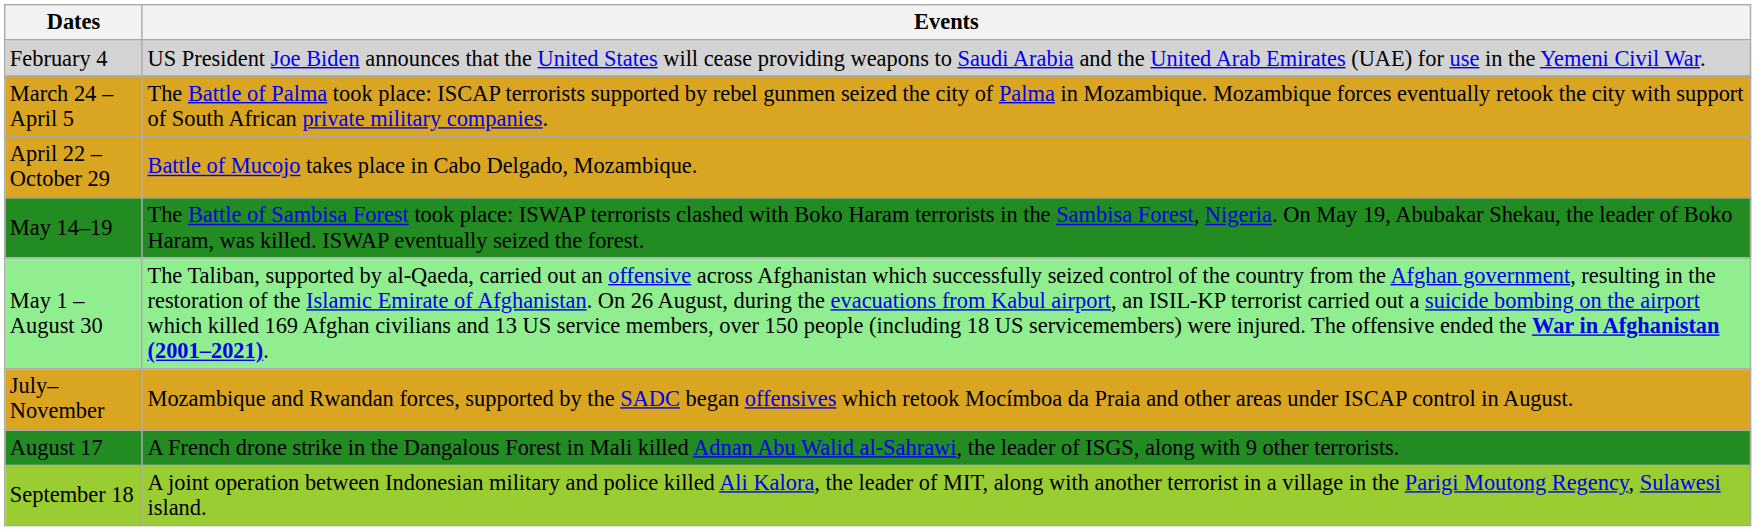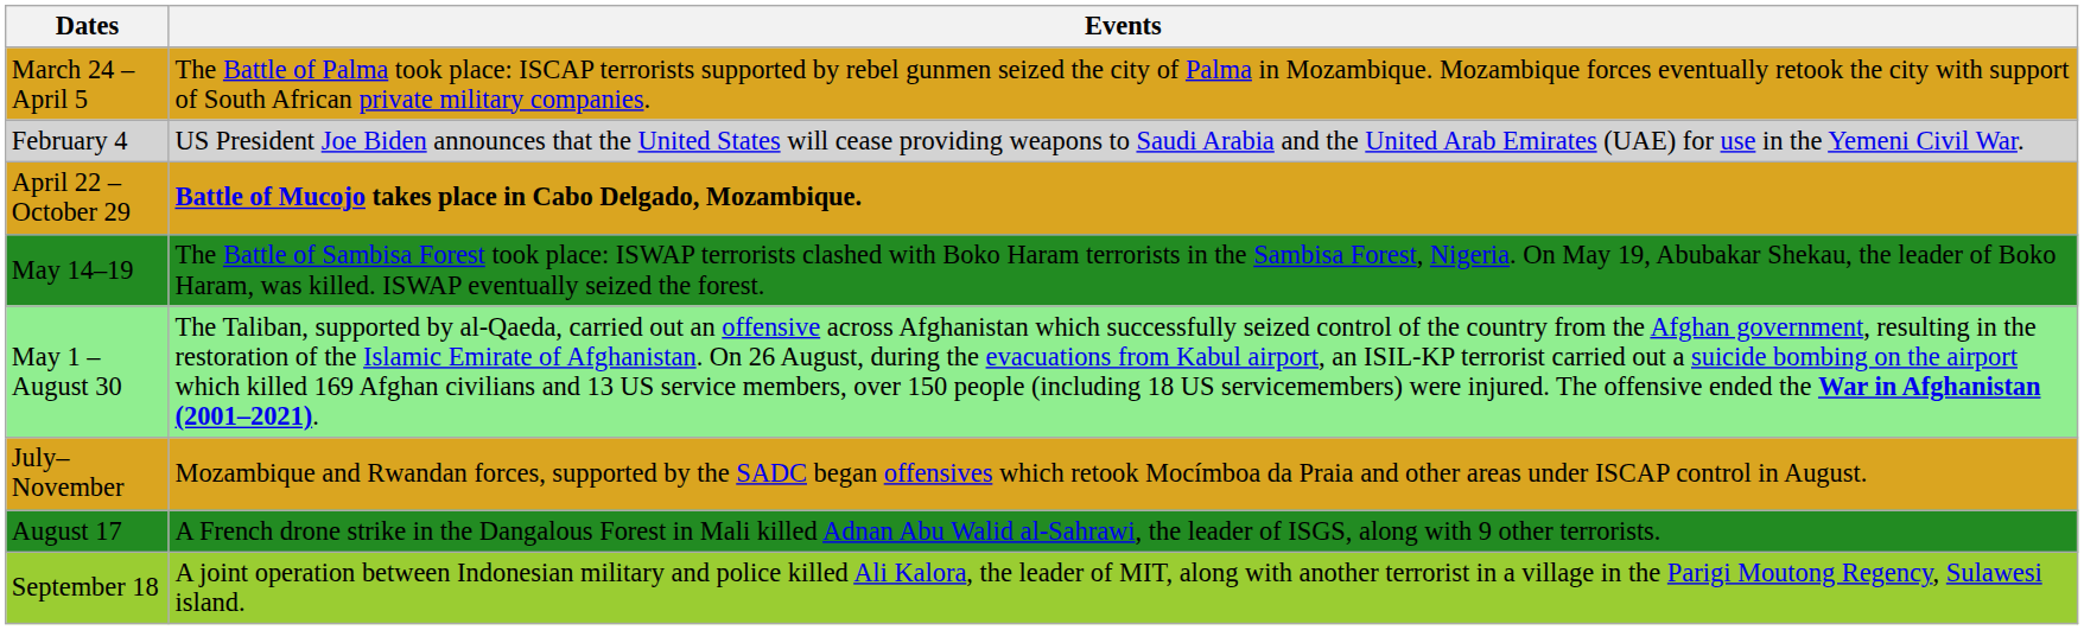rows swapped: February 4 <-> March 24 – April 5
April 22 – October 29 | Events: normal -> bold
